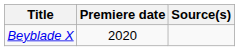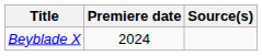Beyblade X | Premiere date: 2020 -> 2024
